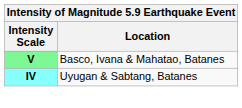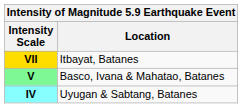+ row: VII | Itbayat, Batanes
